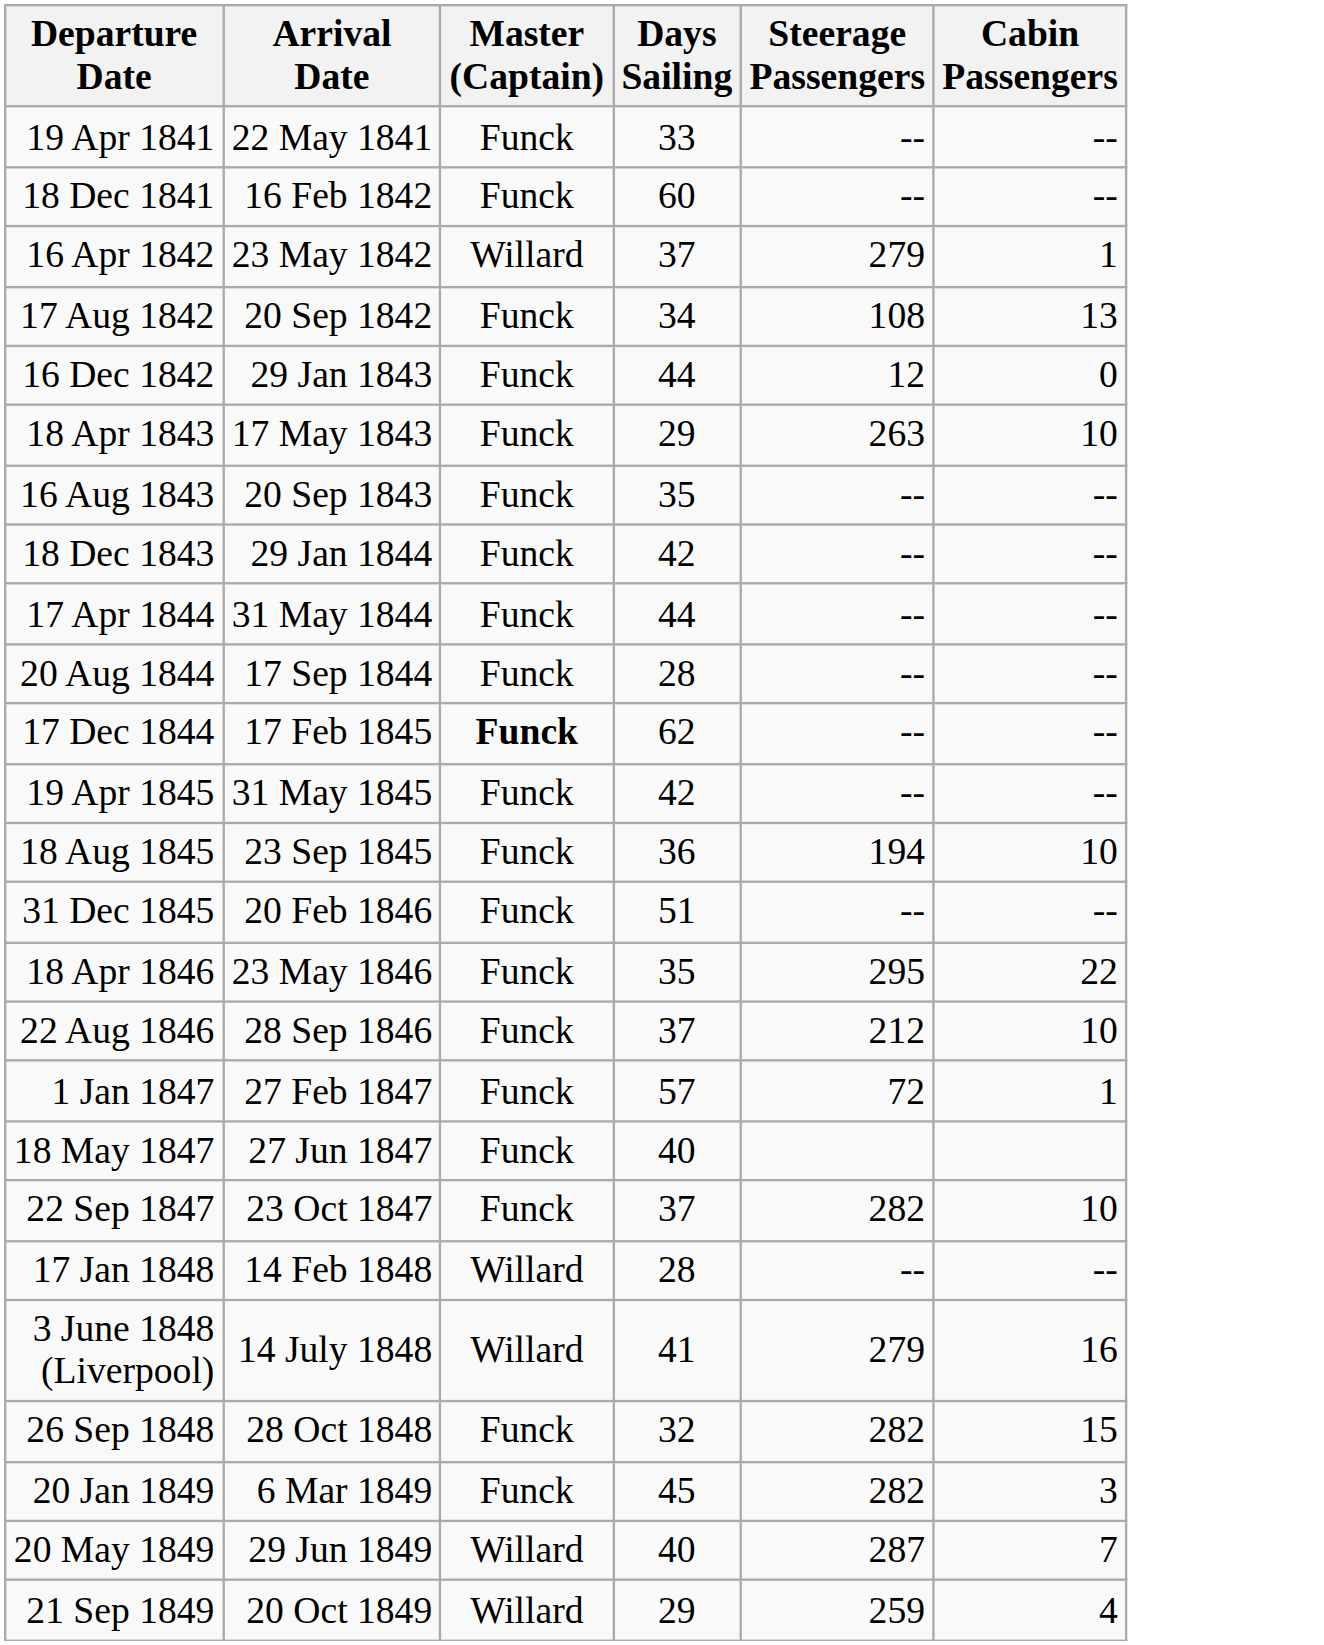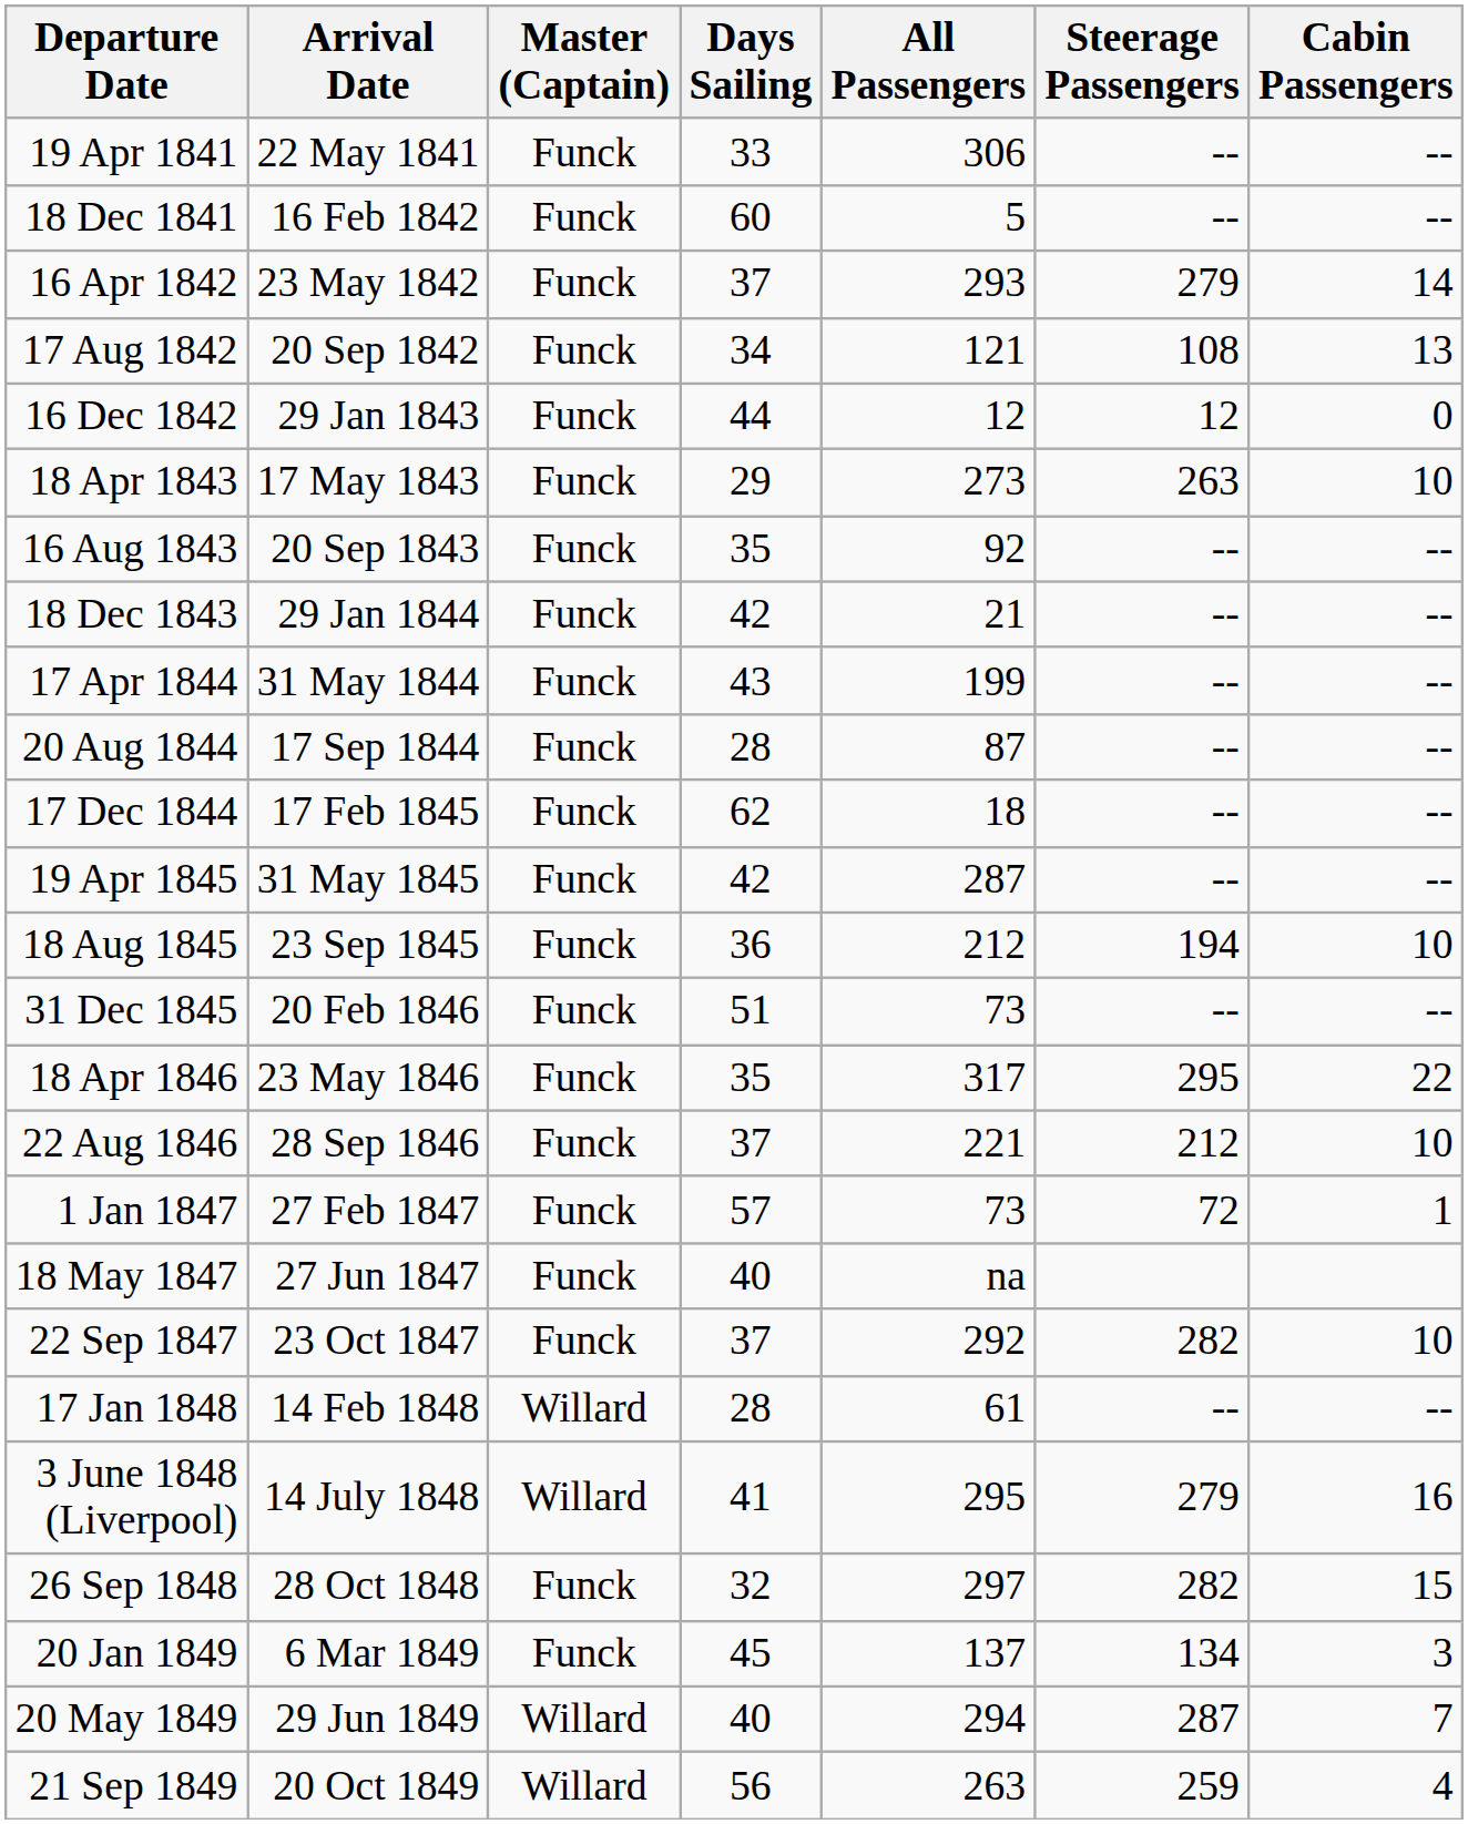+ column: All Passengers | 306 | 5 | 293 | 121 | 12 | 273 | 92 | 21 | 199 | 87 | 18 | 287 | 212 | 73 | 317 | 221 | 73 | na | 292 | 61 | 295 | 297 | 137 | 294 | 263
16 Apr 1842 | Master (Captain): Willard -> Funck
16 Apr 1842 | Cabin Passengers: 1 -> 14
17 Apr 1844 | Days Sailing: 44 -> 43
17 Dec 1844 | Master (Captain): bold -> normal
20 Jan 1849 | Steerage Passengers: 282 -> 134
21 Sep 1849 | Days Sailing: 29 -> 56
